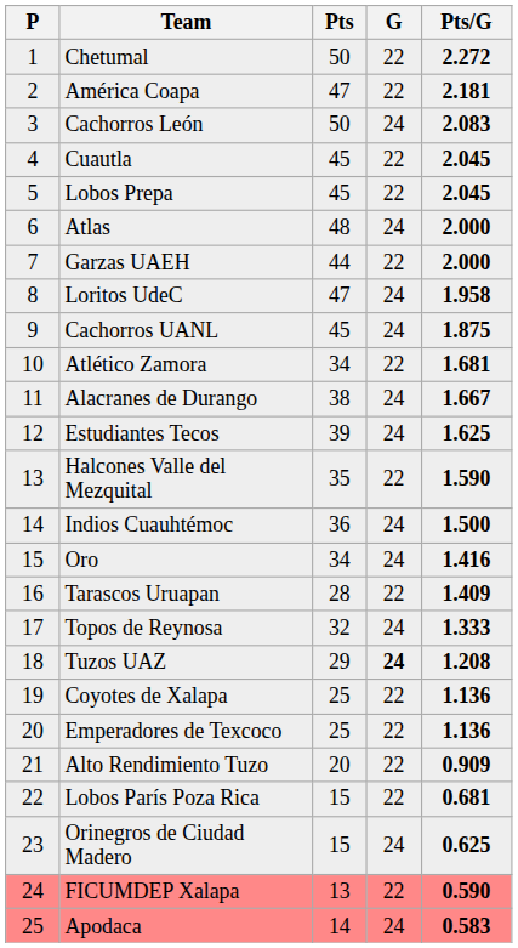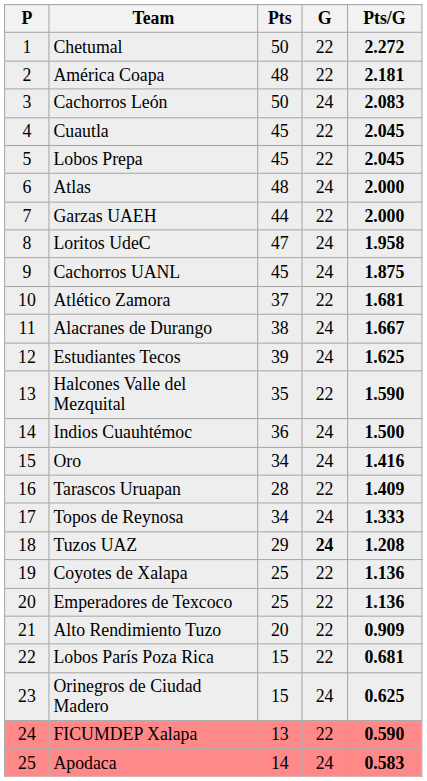América Coapa | Pts: 47 -> 48
Atlético Zamora | Pts: 34 -> 37
Topos de Reynosa | Pts: 32 -> 34
